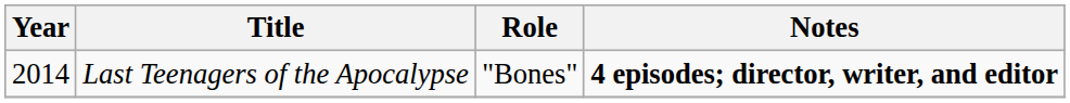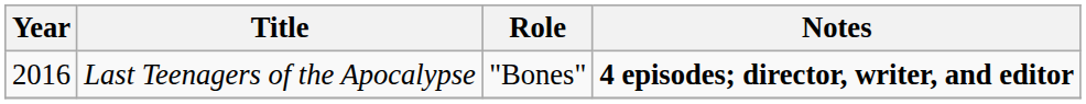Last Teenagers of the Apocalypse | Year: 2014 -> 2016
